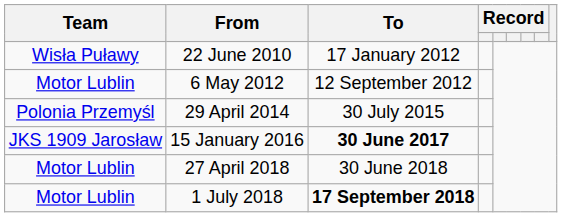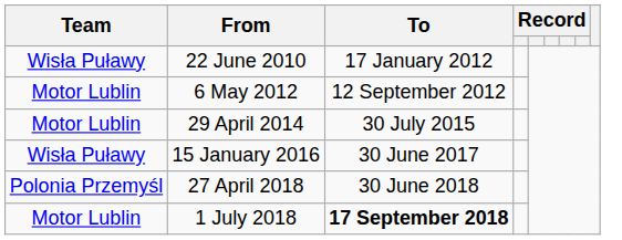29 April 2014 | Team: Polonia Przemyśl -> Motor Lublin
15 January 2016 | Team: JKS 1909 Jarosław -> Wisła Puławy
15 January 2016 | To: bold -> normal
27 April 2018 | Team: Motor Lublin -> Polonia Przemyśl
